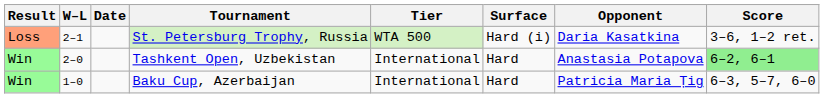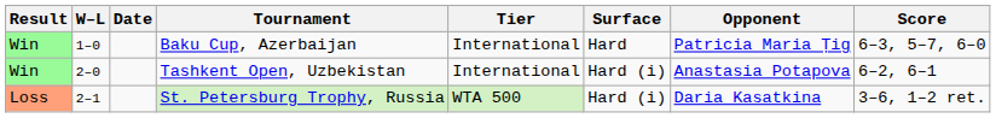rows swapped: Baku Cup, Azerbaijan <-> St. Petersburg Trophy, Russia
Tashkent Open, Uzbekistan | Surface: Hard -> Hard (i)
Tashkent Open, Uzbekistan | Score: lightgreen background -> no background
